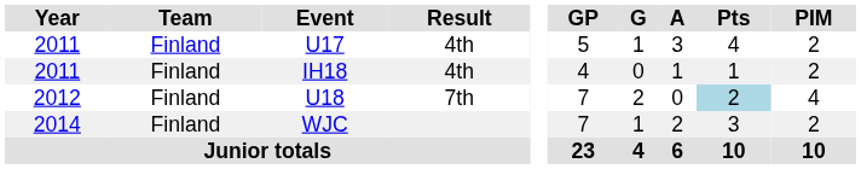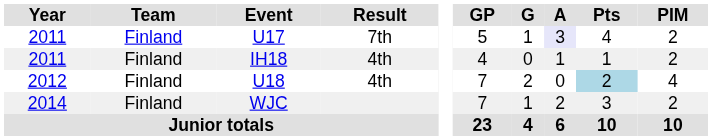U17 | Result: 4th -> 7th
U17 | A: no background -> lavender background
U18 | Result: 7th -> 4th
